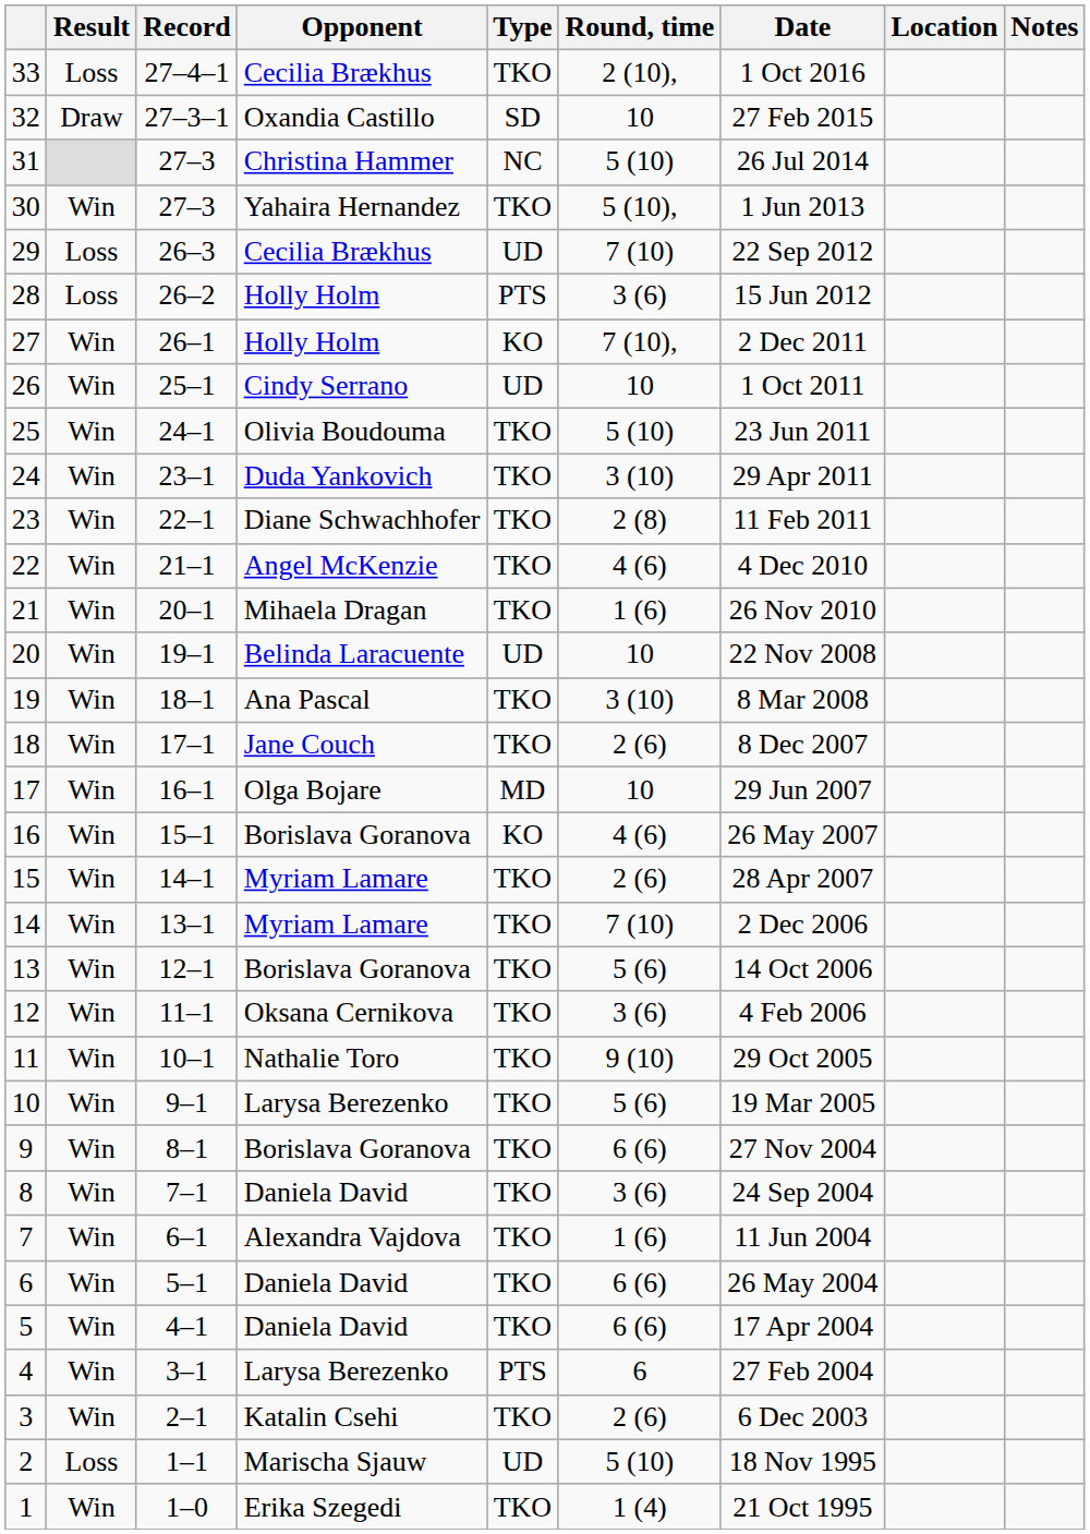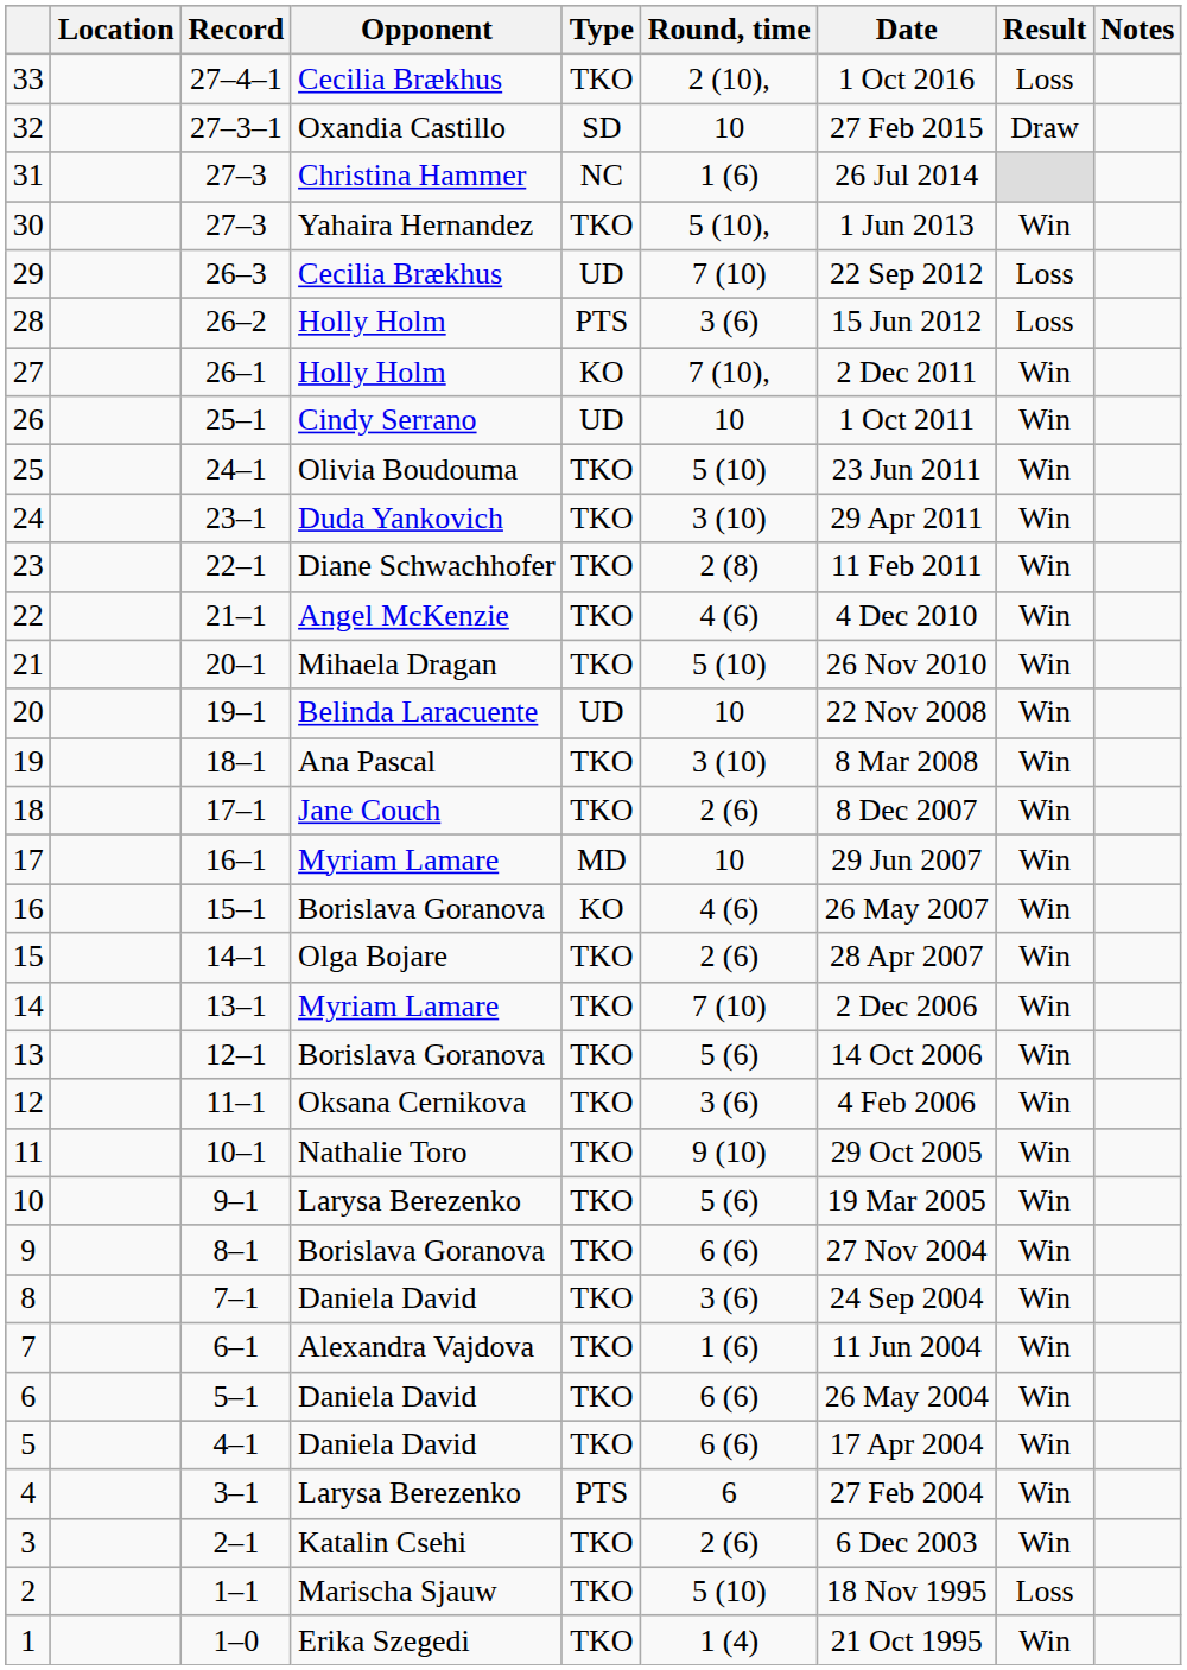columns swapped: Result <-> Location
31 | Round, time: 5 (10) -> 1 (6)
21 | Round, time: 1 (6) -> 5 (10)
17 | Opponent: Olga Bojare -> Myriam Lamare
15 | Opponent: Myriam Lamare -> Olga Bojare
2 | Type: UD -> TKO
